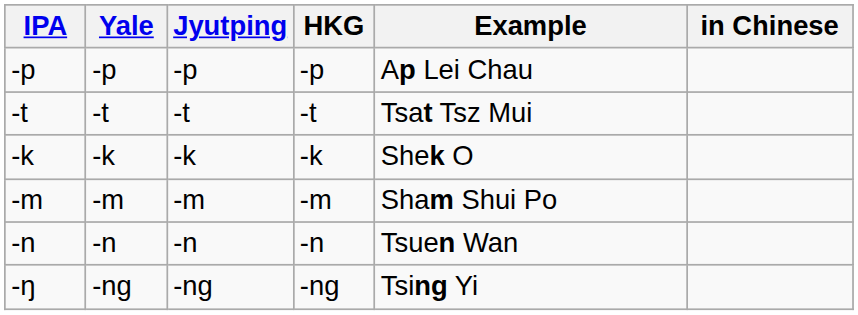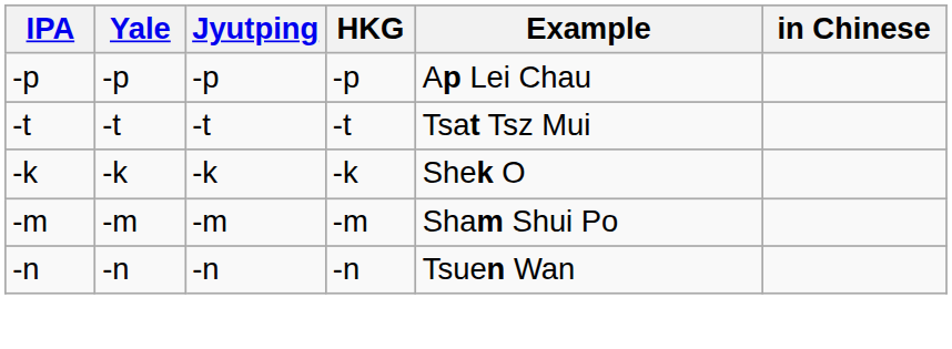- row: -ŋ | -ng | -ng | -ng | Tsing Yi
